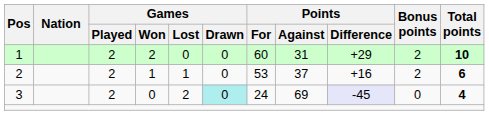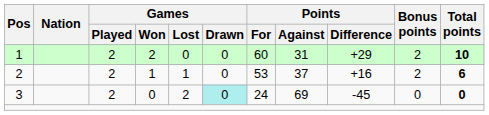3 | Points / Difference: lavender background -> no background
3 | Total points: 4 -> 0
